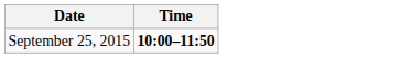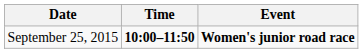+ column: Event | Women's junior road race
